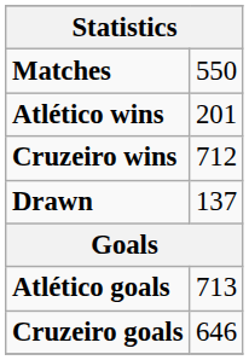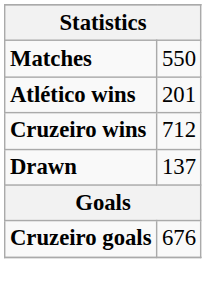- row: Atlético goals | 713
Cruzeiro goals | column 2: 646 -> 676
